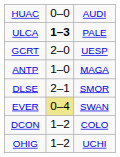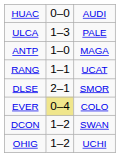ULCA | column 2: bold -> normal
- row: GCRT | 2–0 | UESP
+ row: RANG | 1–1 | UCAT
EVER | column 3: SWAN -> COLO
DCON | column 3: COLO -> SWAN
